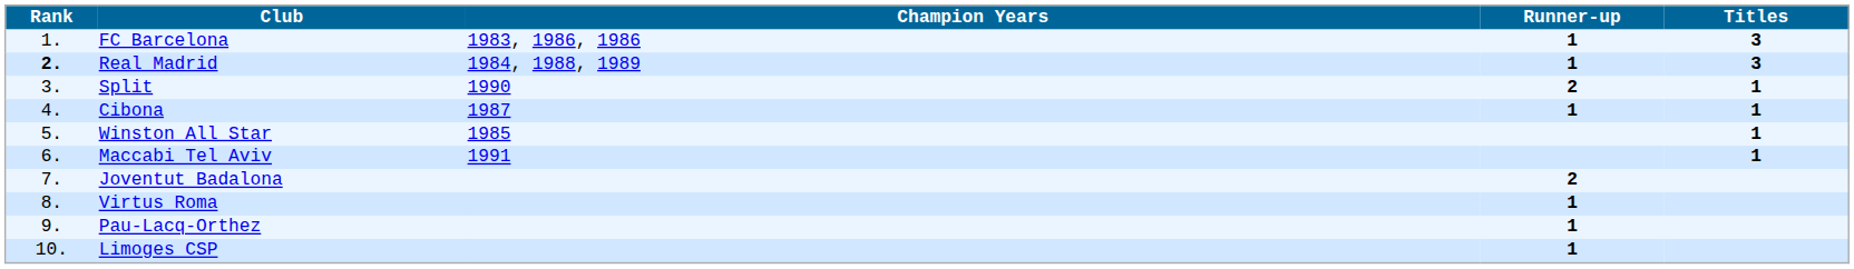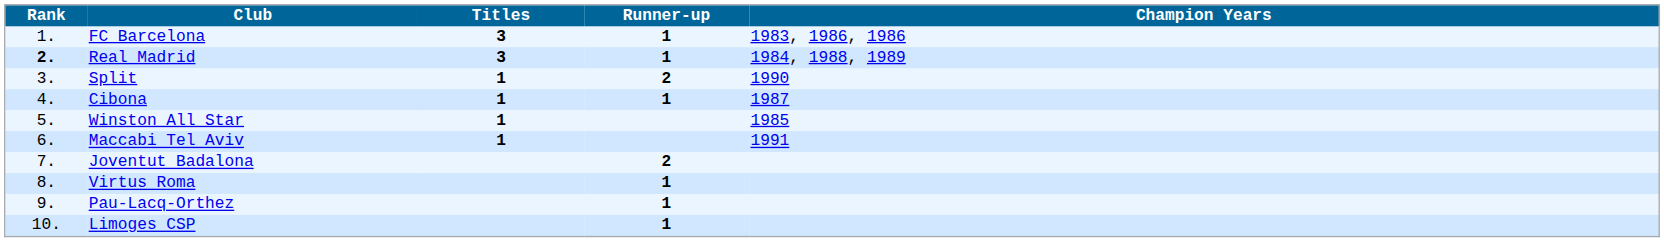columns swapped: Titles <-> Champion Years
